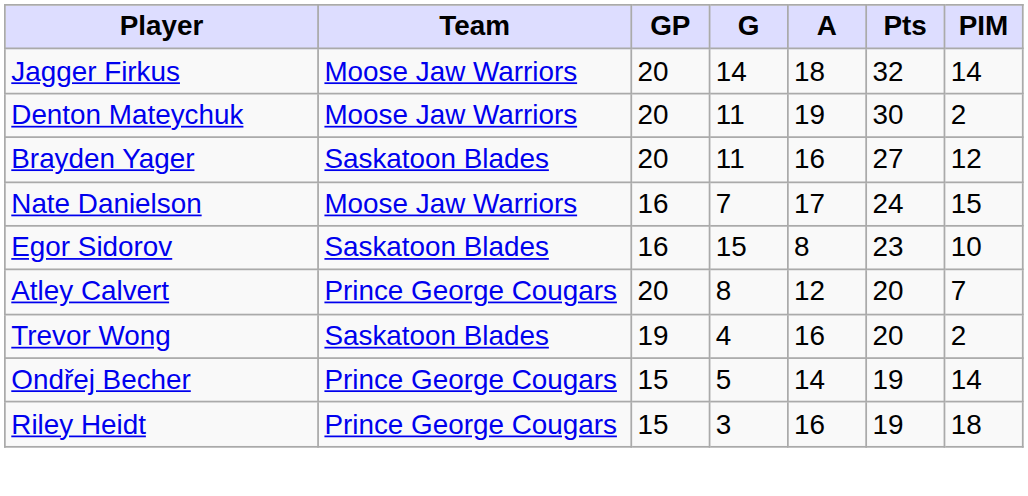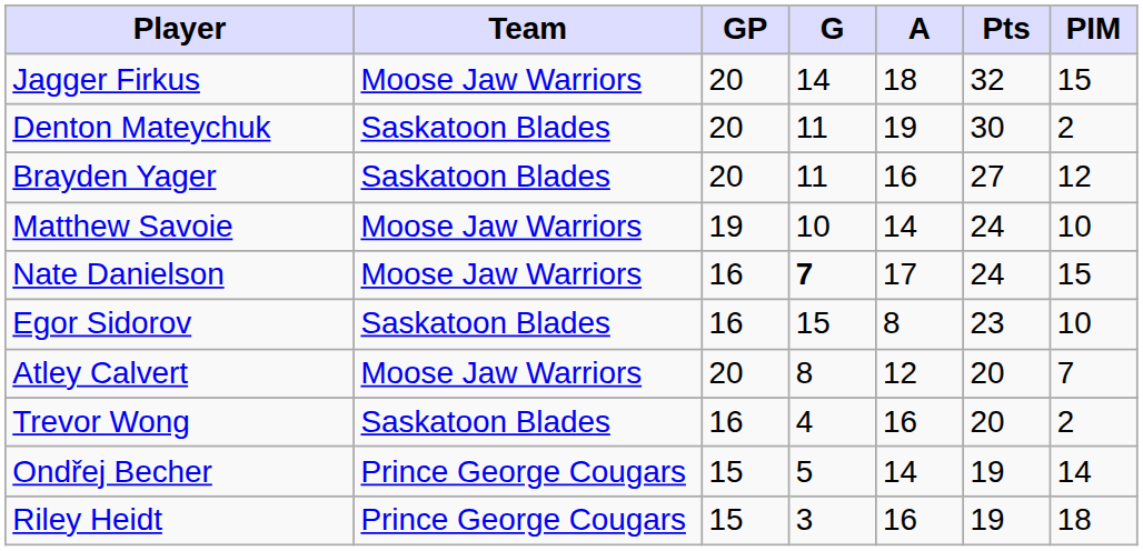Jagger Firkus | PIM: 14 -> 15
Denton Mateychuk | Team: Moose Jaw Warriors -> Saskatoon Blades
+ row: Matthew Savoie | Moose Jaw Warriors | 19 | 10 | 14 | 24 | 10
Nate Danielson | G: normal -> bold
Atley Calvert | Team: Prince George Cougars -> Moose Jaw Warriors
Trevor Wong | GP: 19 -> 16
